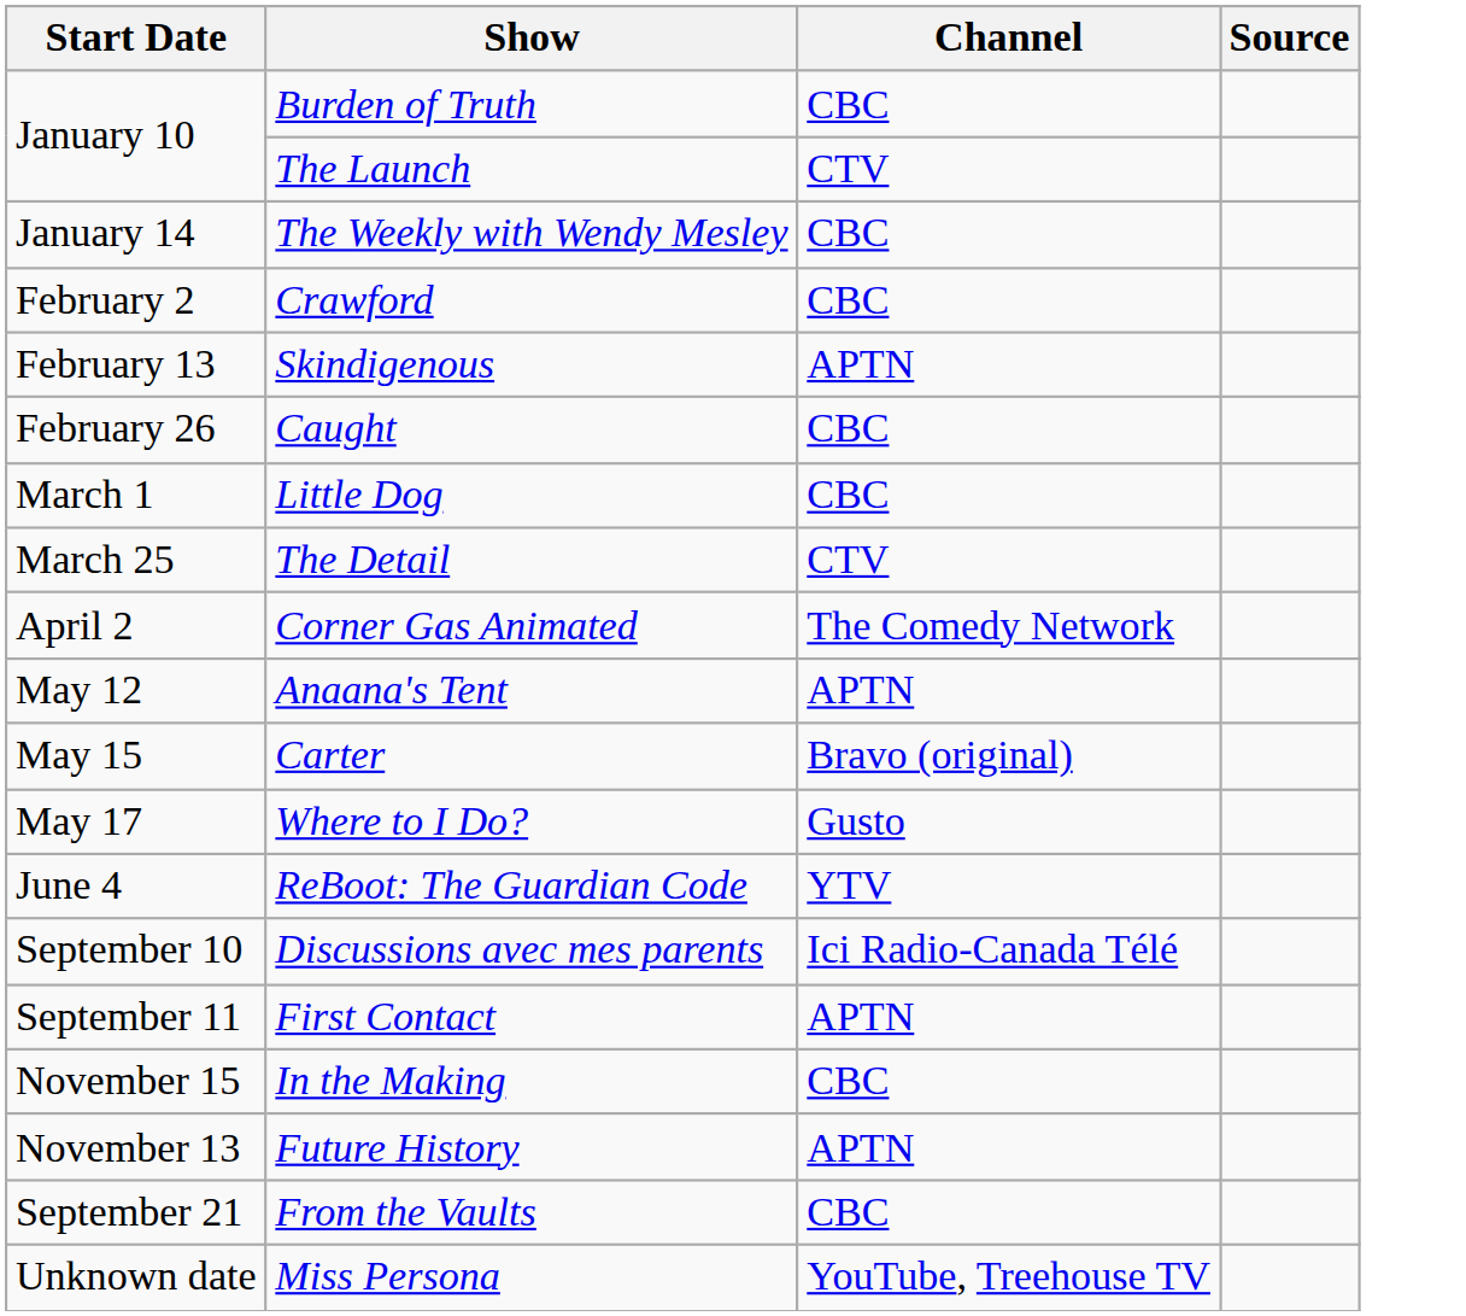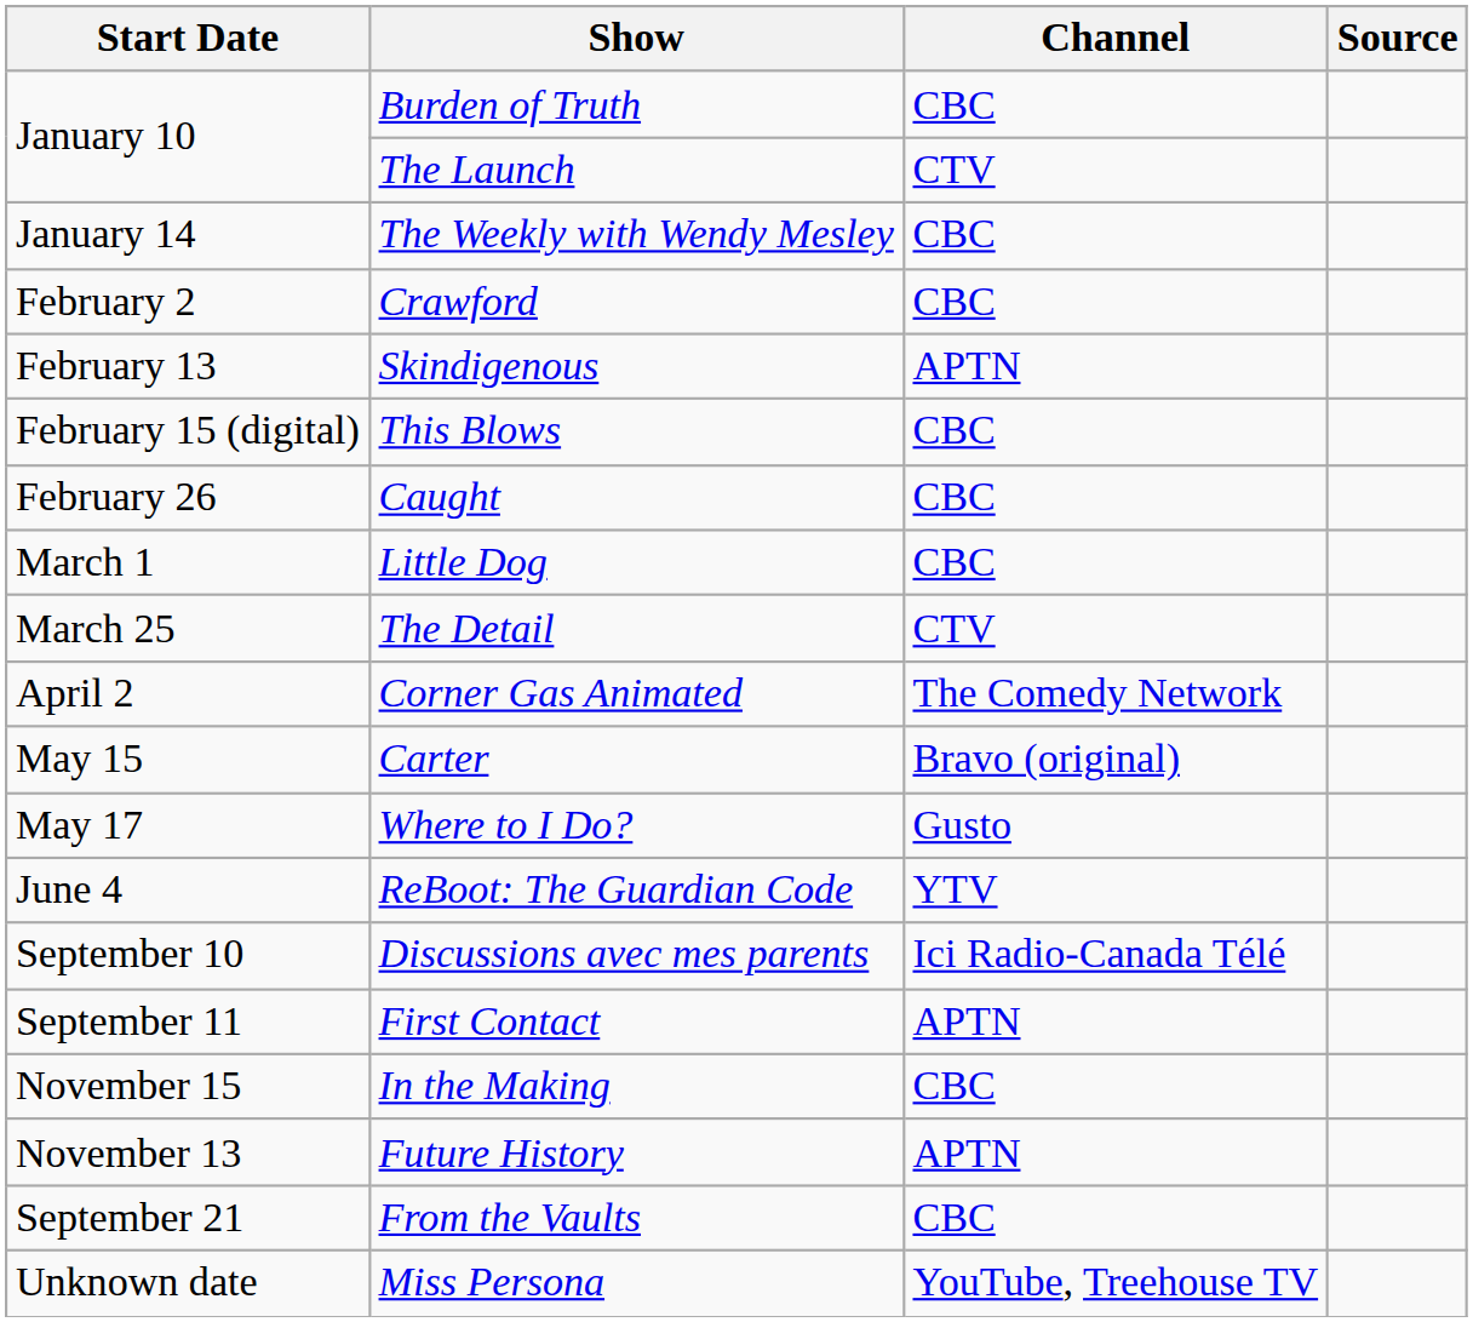+ row: February 15 (digital) | This Blows | CBC
- row: May 12 | Anaana's Tent | APTN
